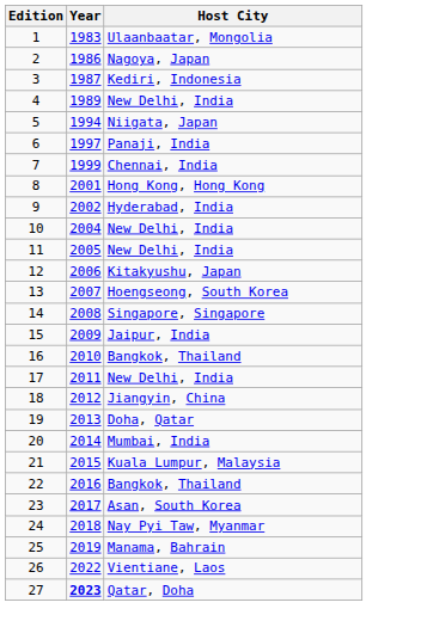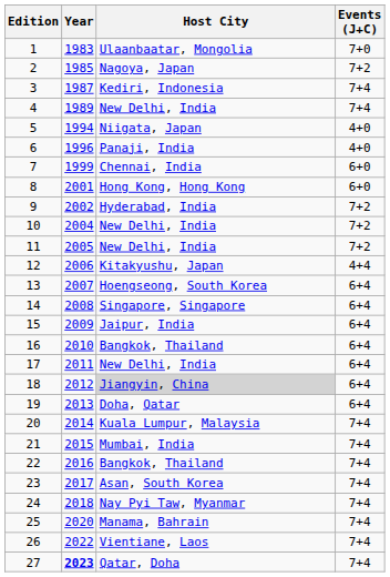+ column: Events (J+C) | 7+0 | 7+2 | 7+4 | 7+4 | 4+0 | 4+0 | 6+0 | 6+0 | 7+2 | 7+2 | 7+2 | 4+4 | 6+4 | 6+4 | 6+4 | 6+4 | 6+4 | 6+4 | 6+4 | 7+4 | 7+4 | 7+4 | 7+4 | 7+4 | 7+4 | 7+4 | 7+4
2 | Year: 1986 -> 1985
6 | Year: 1997 -> 1996
18 | Host City: no background -> lightgrey background
20 | Host City: Mumbai, India -> Kuala Lumpur, Malaysia
21 | Host City: Kuala Lumpur, Malaysia -> Mumbai, India
25 | Year: 2019 -> 2020
